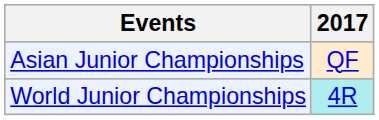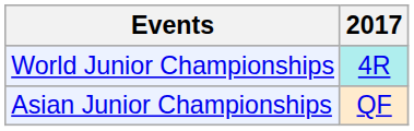rows swapped: Asian Junior Championships <-> World Junior Championships
